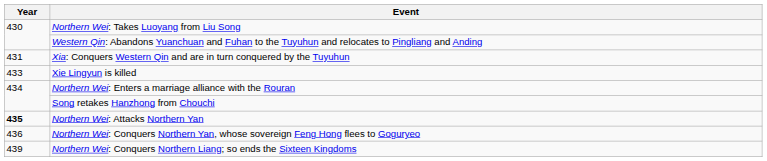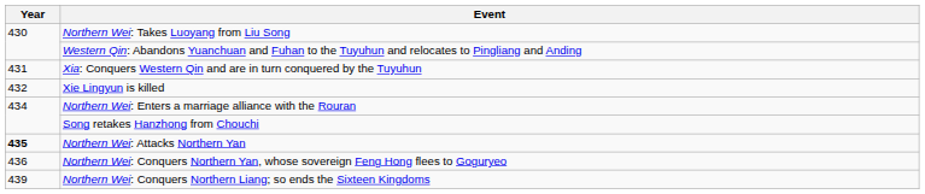Xie Lingyun is killed | Year: 433 -> 432
